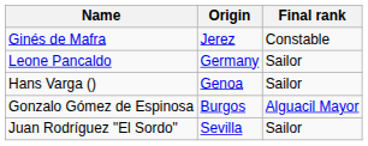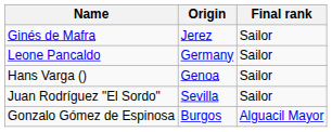Ginés de Mafra | Final rank: Constable -> Sailor
rows swapped: Juan Rodríguez "El Sordo" <-> Gonzalo Gómez de Espinosa
